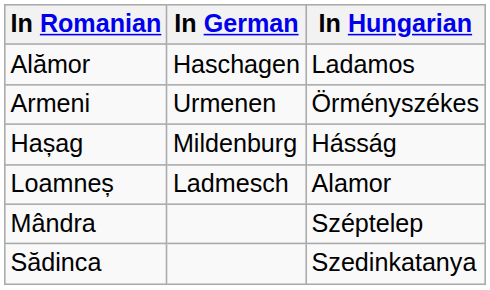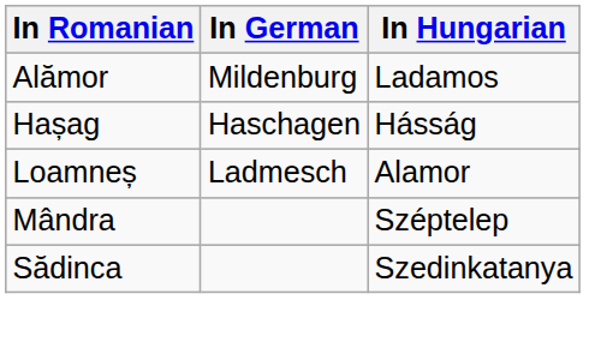Alămor | In German: Haschagen -> Mildenburg
- row: Armeni | Urmenen | Örményszékes
Hașag | In German: Mildenburg -> Haschagen
